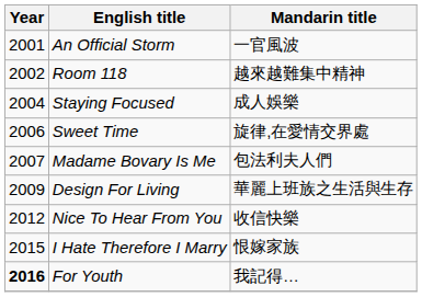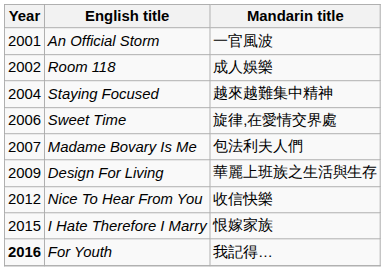Room 118 | Mandarin title: 越來越難集中精神 -> 成人娛樂
Staying Focused | Mandarin title: 成人娛樂 -> 越來越難集中精神
